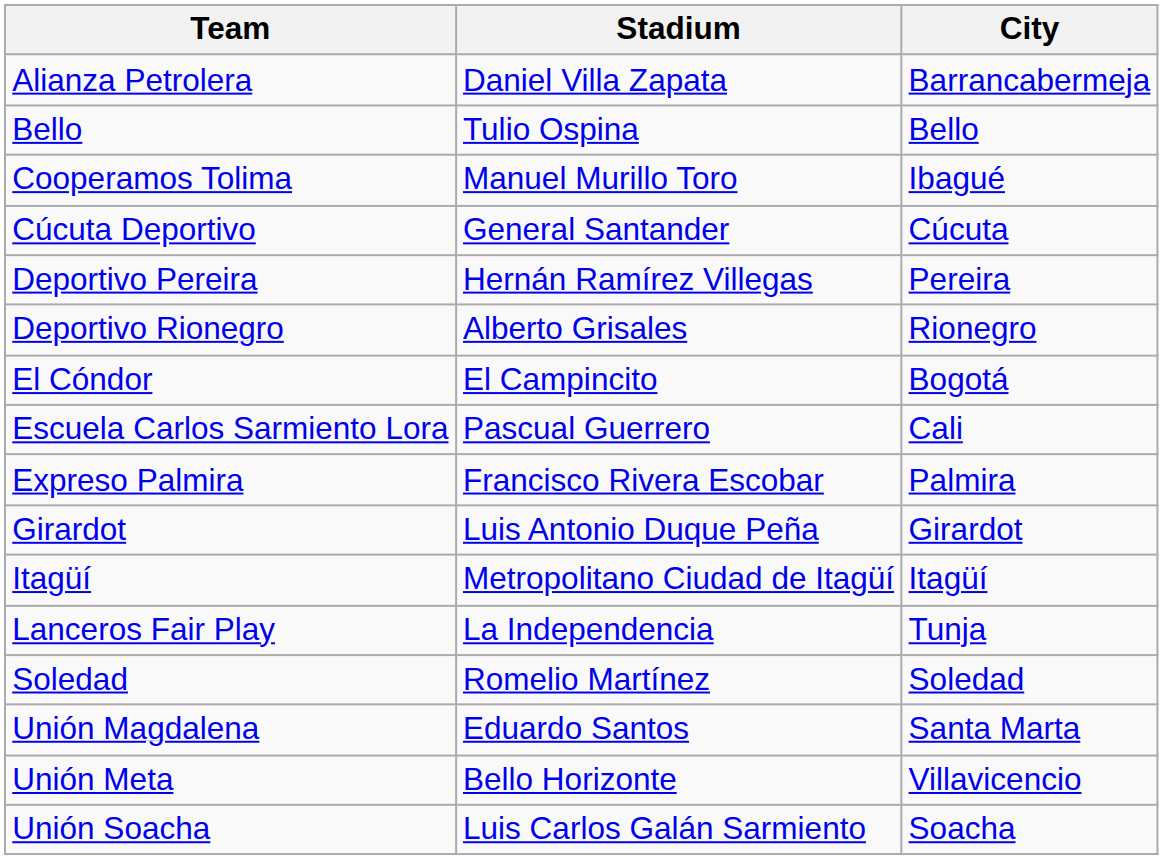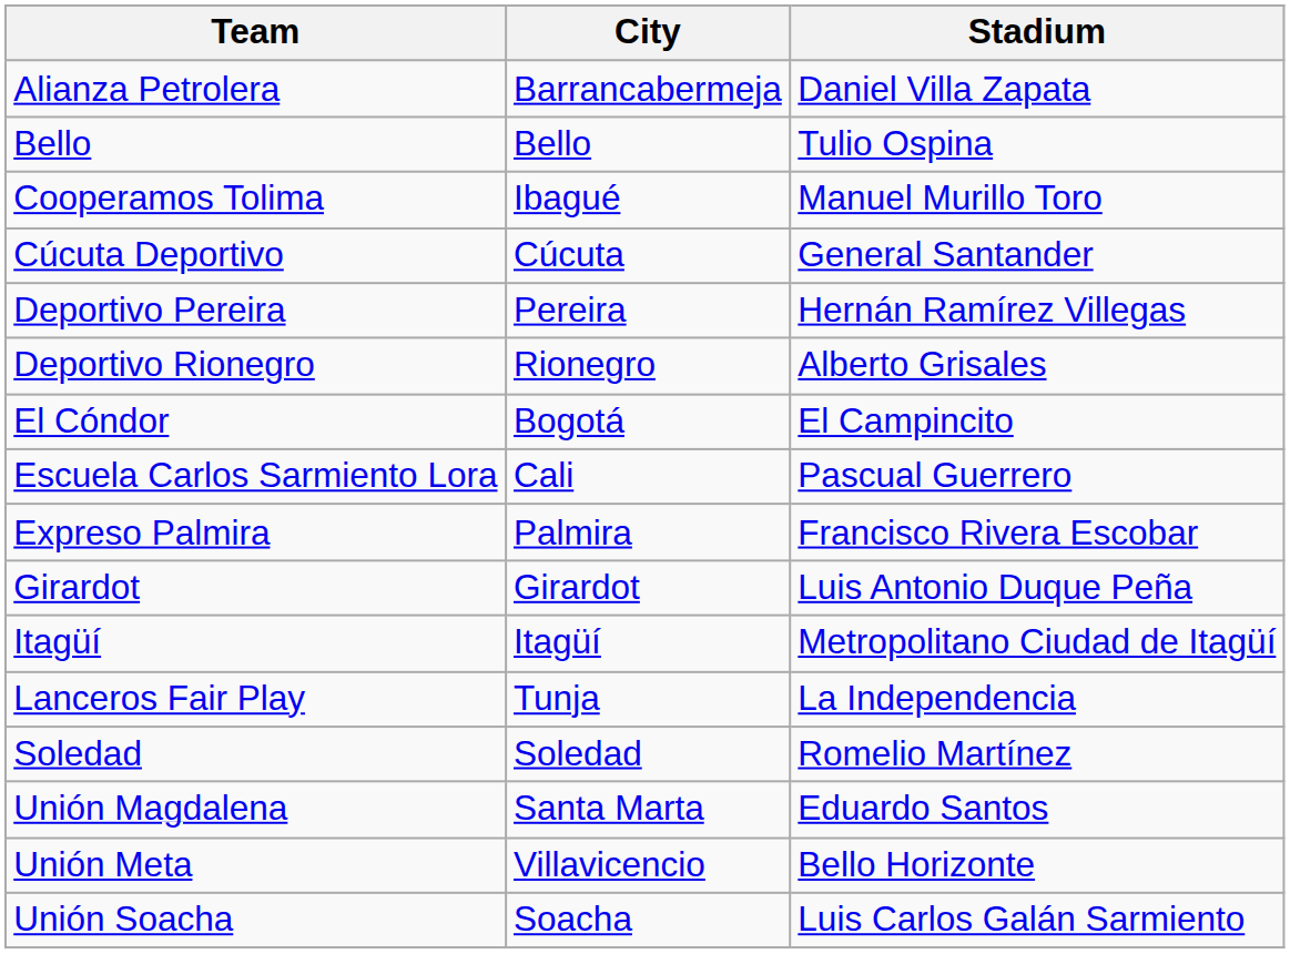columns swapped: City <-> Stadium
